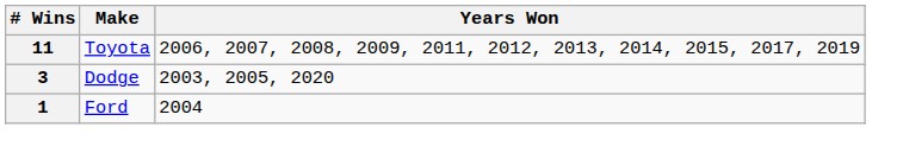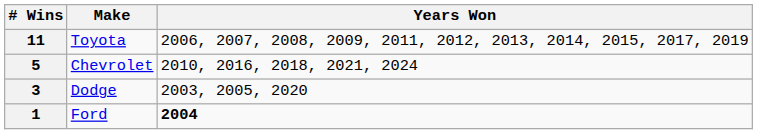+ row: 5 | Chevrolet | 2010, 2016, 2018, 2021, 2024
1 | Years Won: normal -> bold
